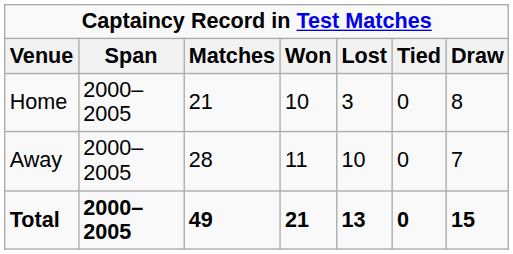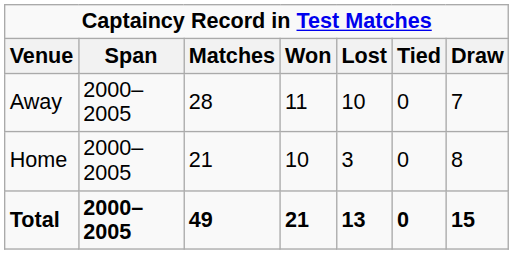rows swapped: Home <-> Away
